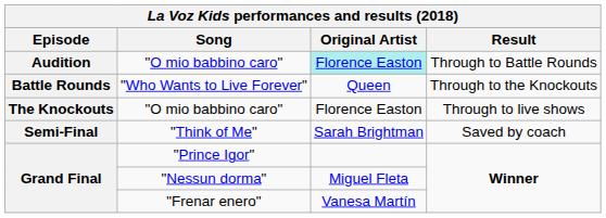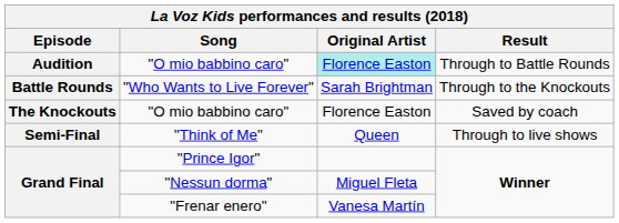"Who Wants to Live Forever" | Original Artist: Queen -> Sarah Brightman
The Knockouts / "O mio babbino caro" | Result: Through to live shows -> Saved by coach
"Think of Me" | Original Artist: Sarah Brightman -> Queen
"Think of Me" | Result: Saved by coach -> Through to live shows
